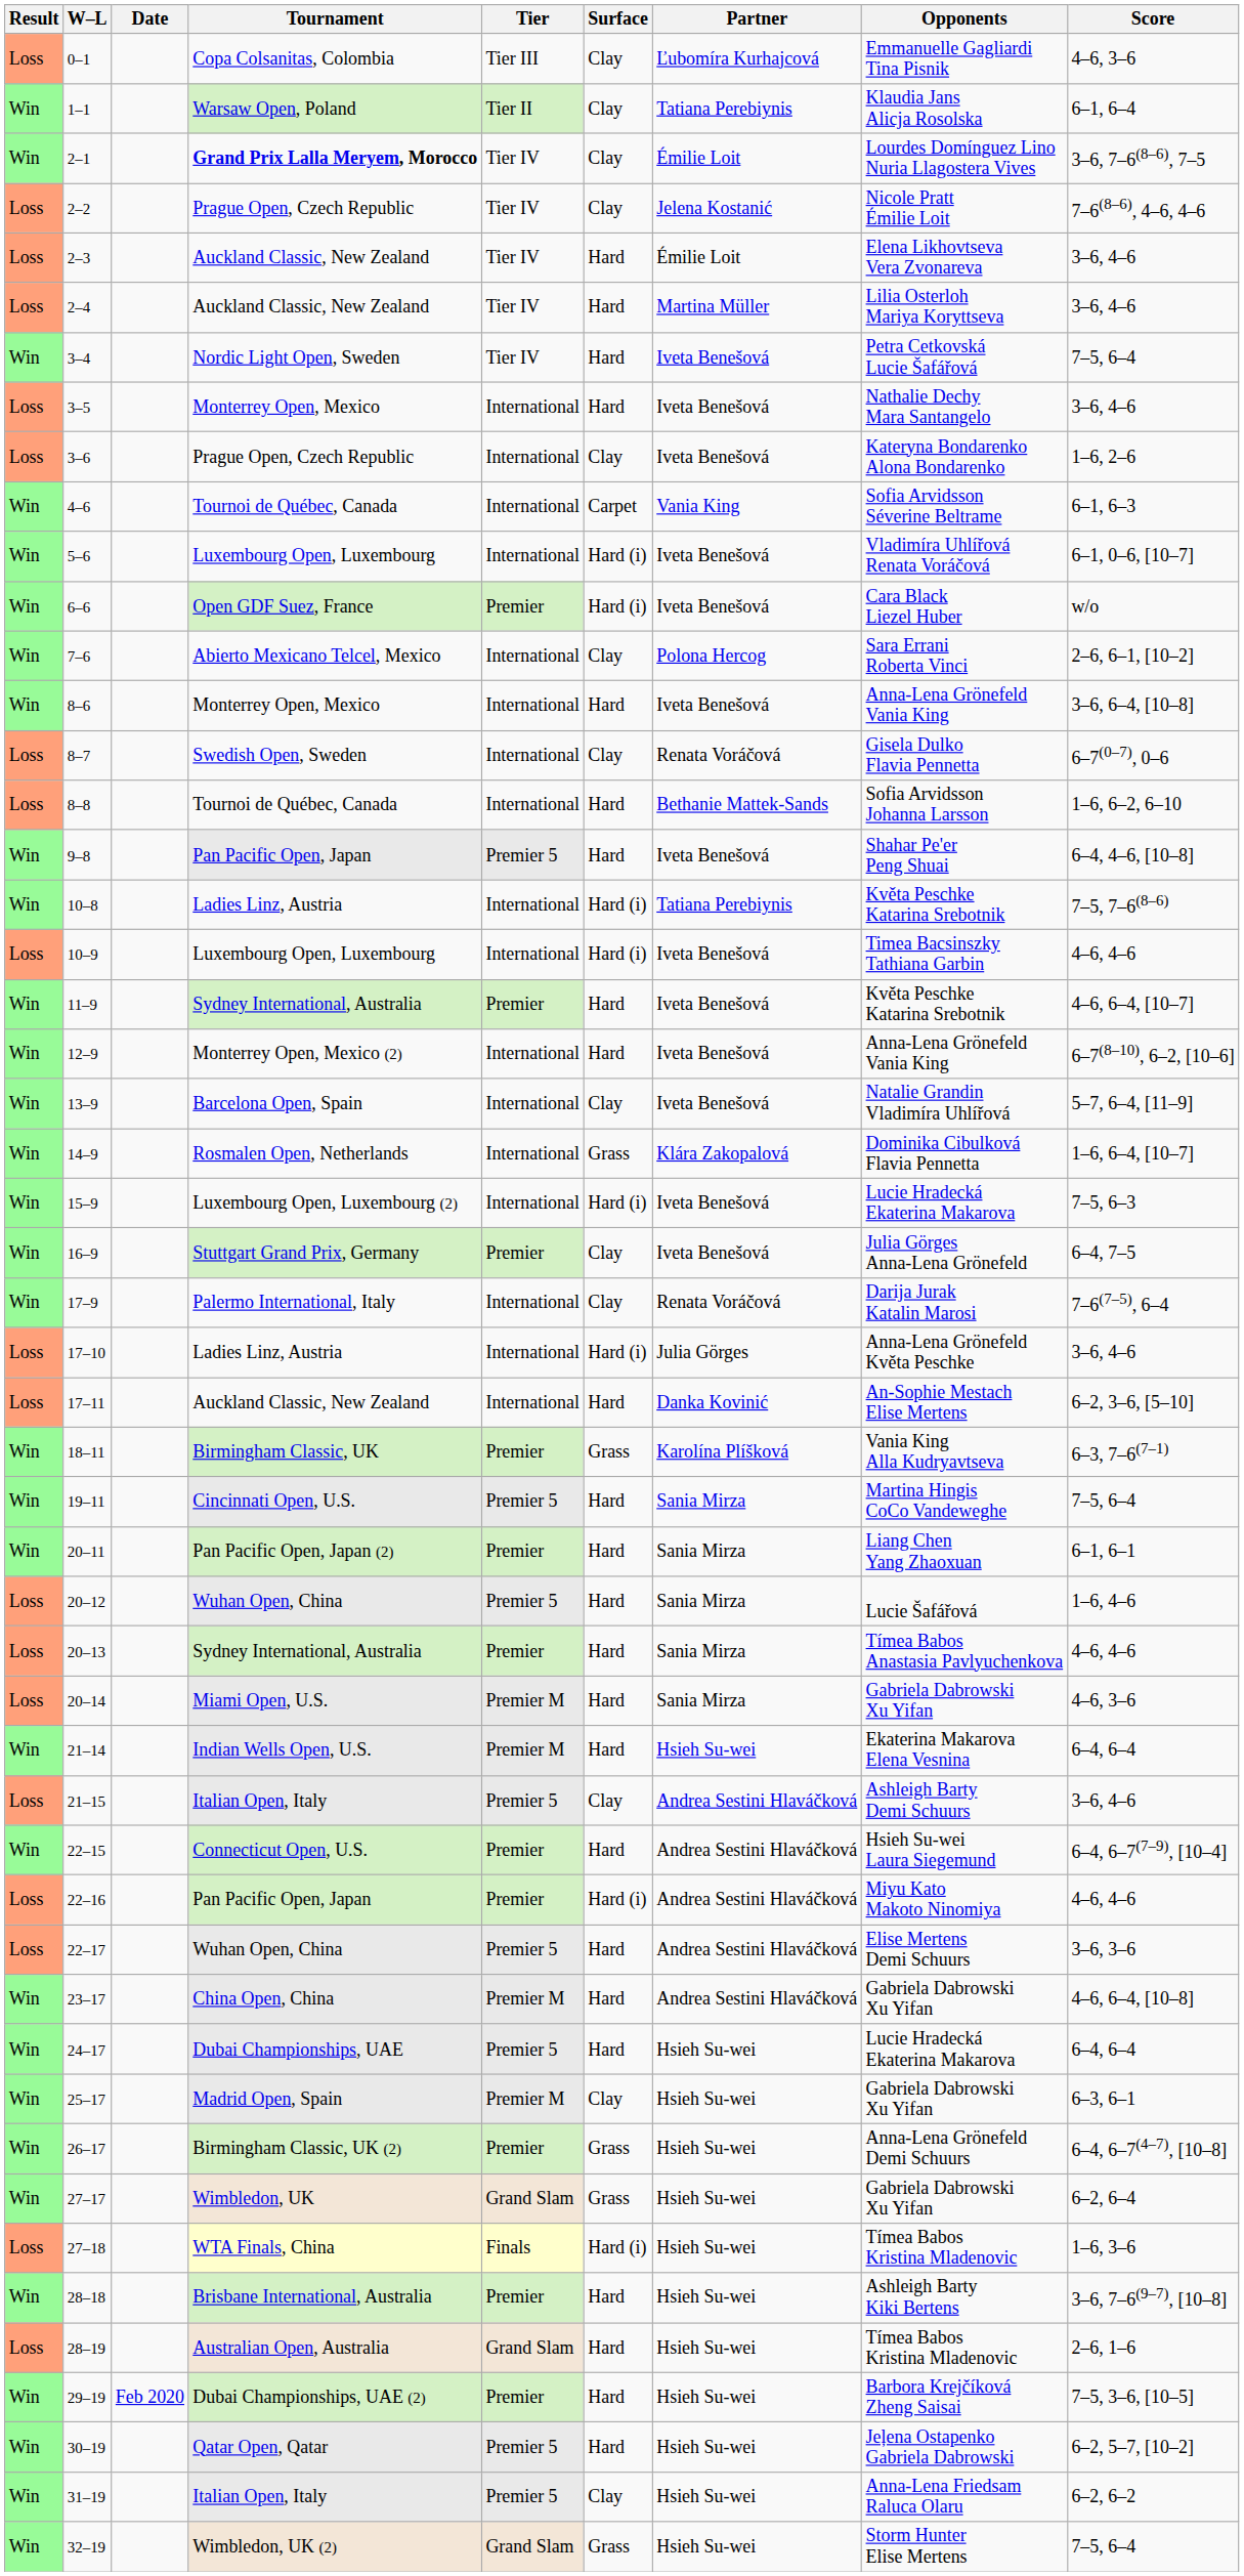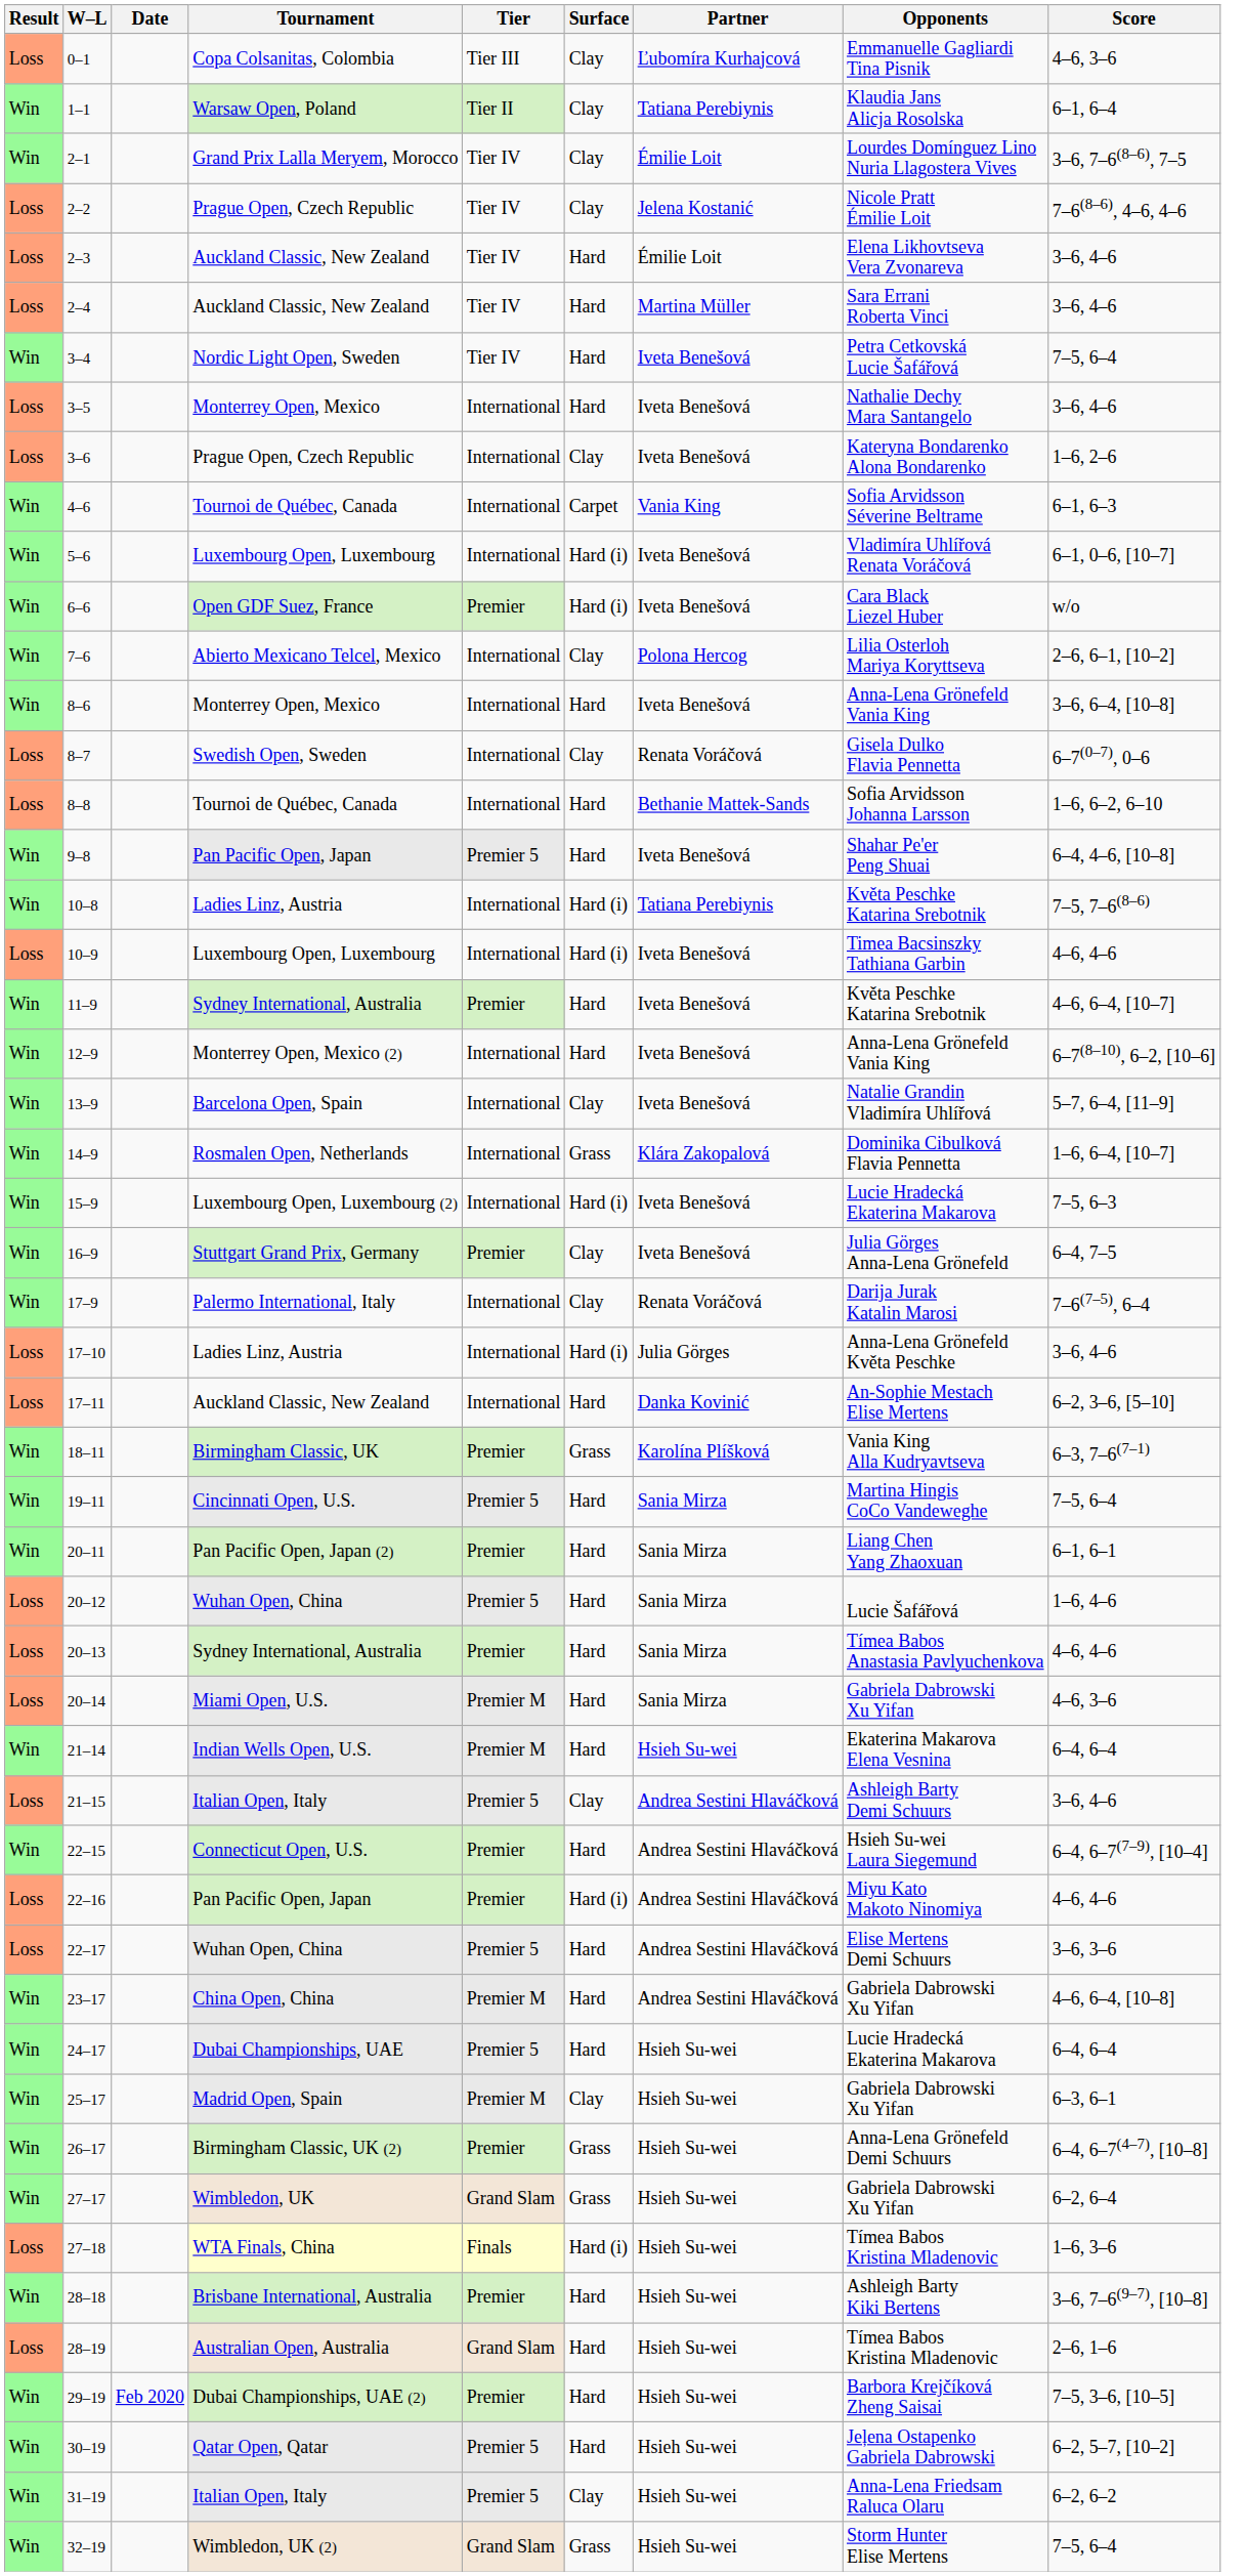2–1 | Tournament: bold -> normal
2–4 | Opponents: Lilia Osterloh Mariya Koryttseva -> Sara Errani Roberta Vinci
7–6 | Opponents: Sara Errani Roberta Vinci -> Lilia Osterloh Mariya Koryttseva
